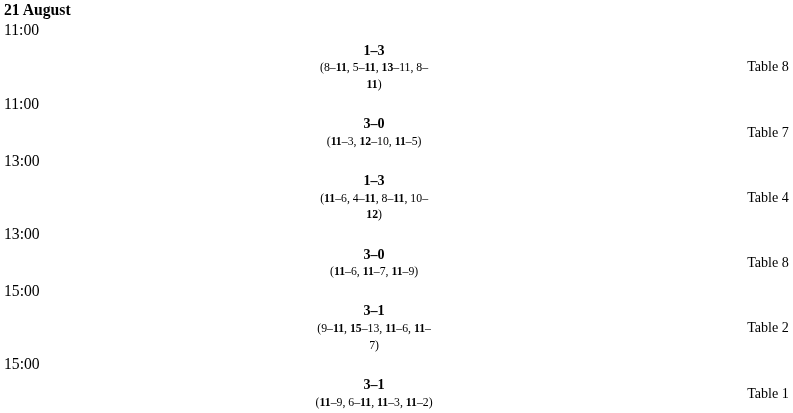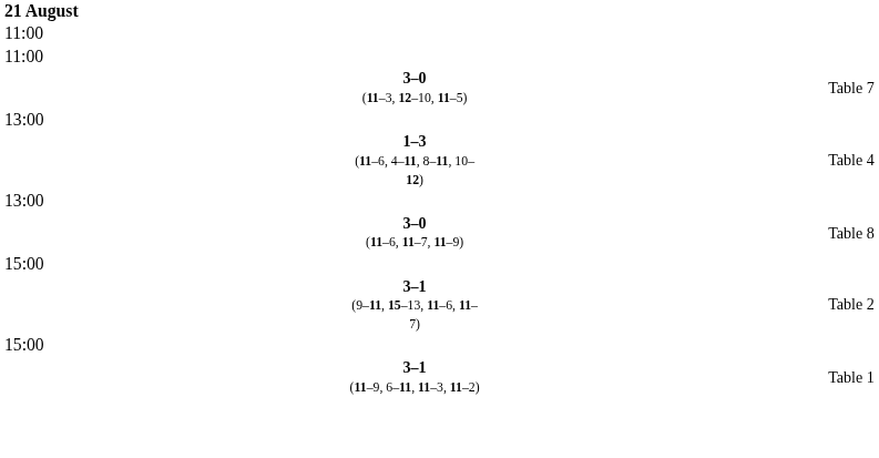- row: 1–3 (8–11, 5–11, 13–11, 8–11) | Table 8
